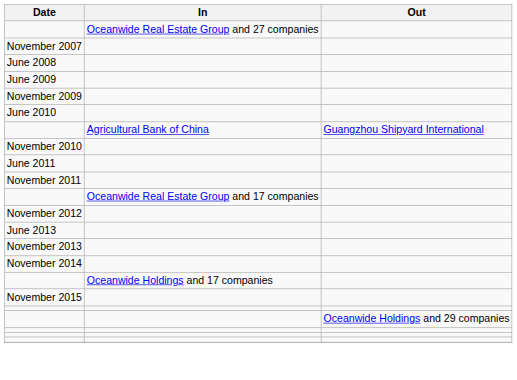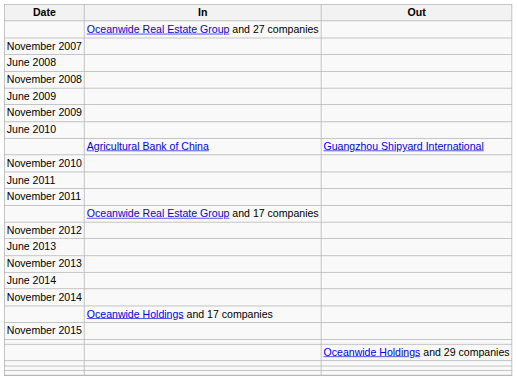+ row: November 2008
+ row: June 2014
